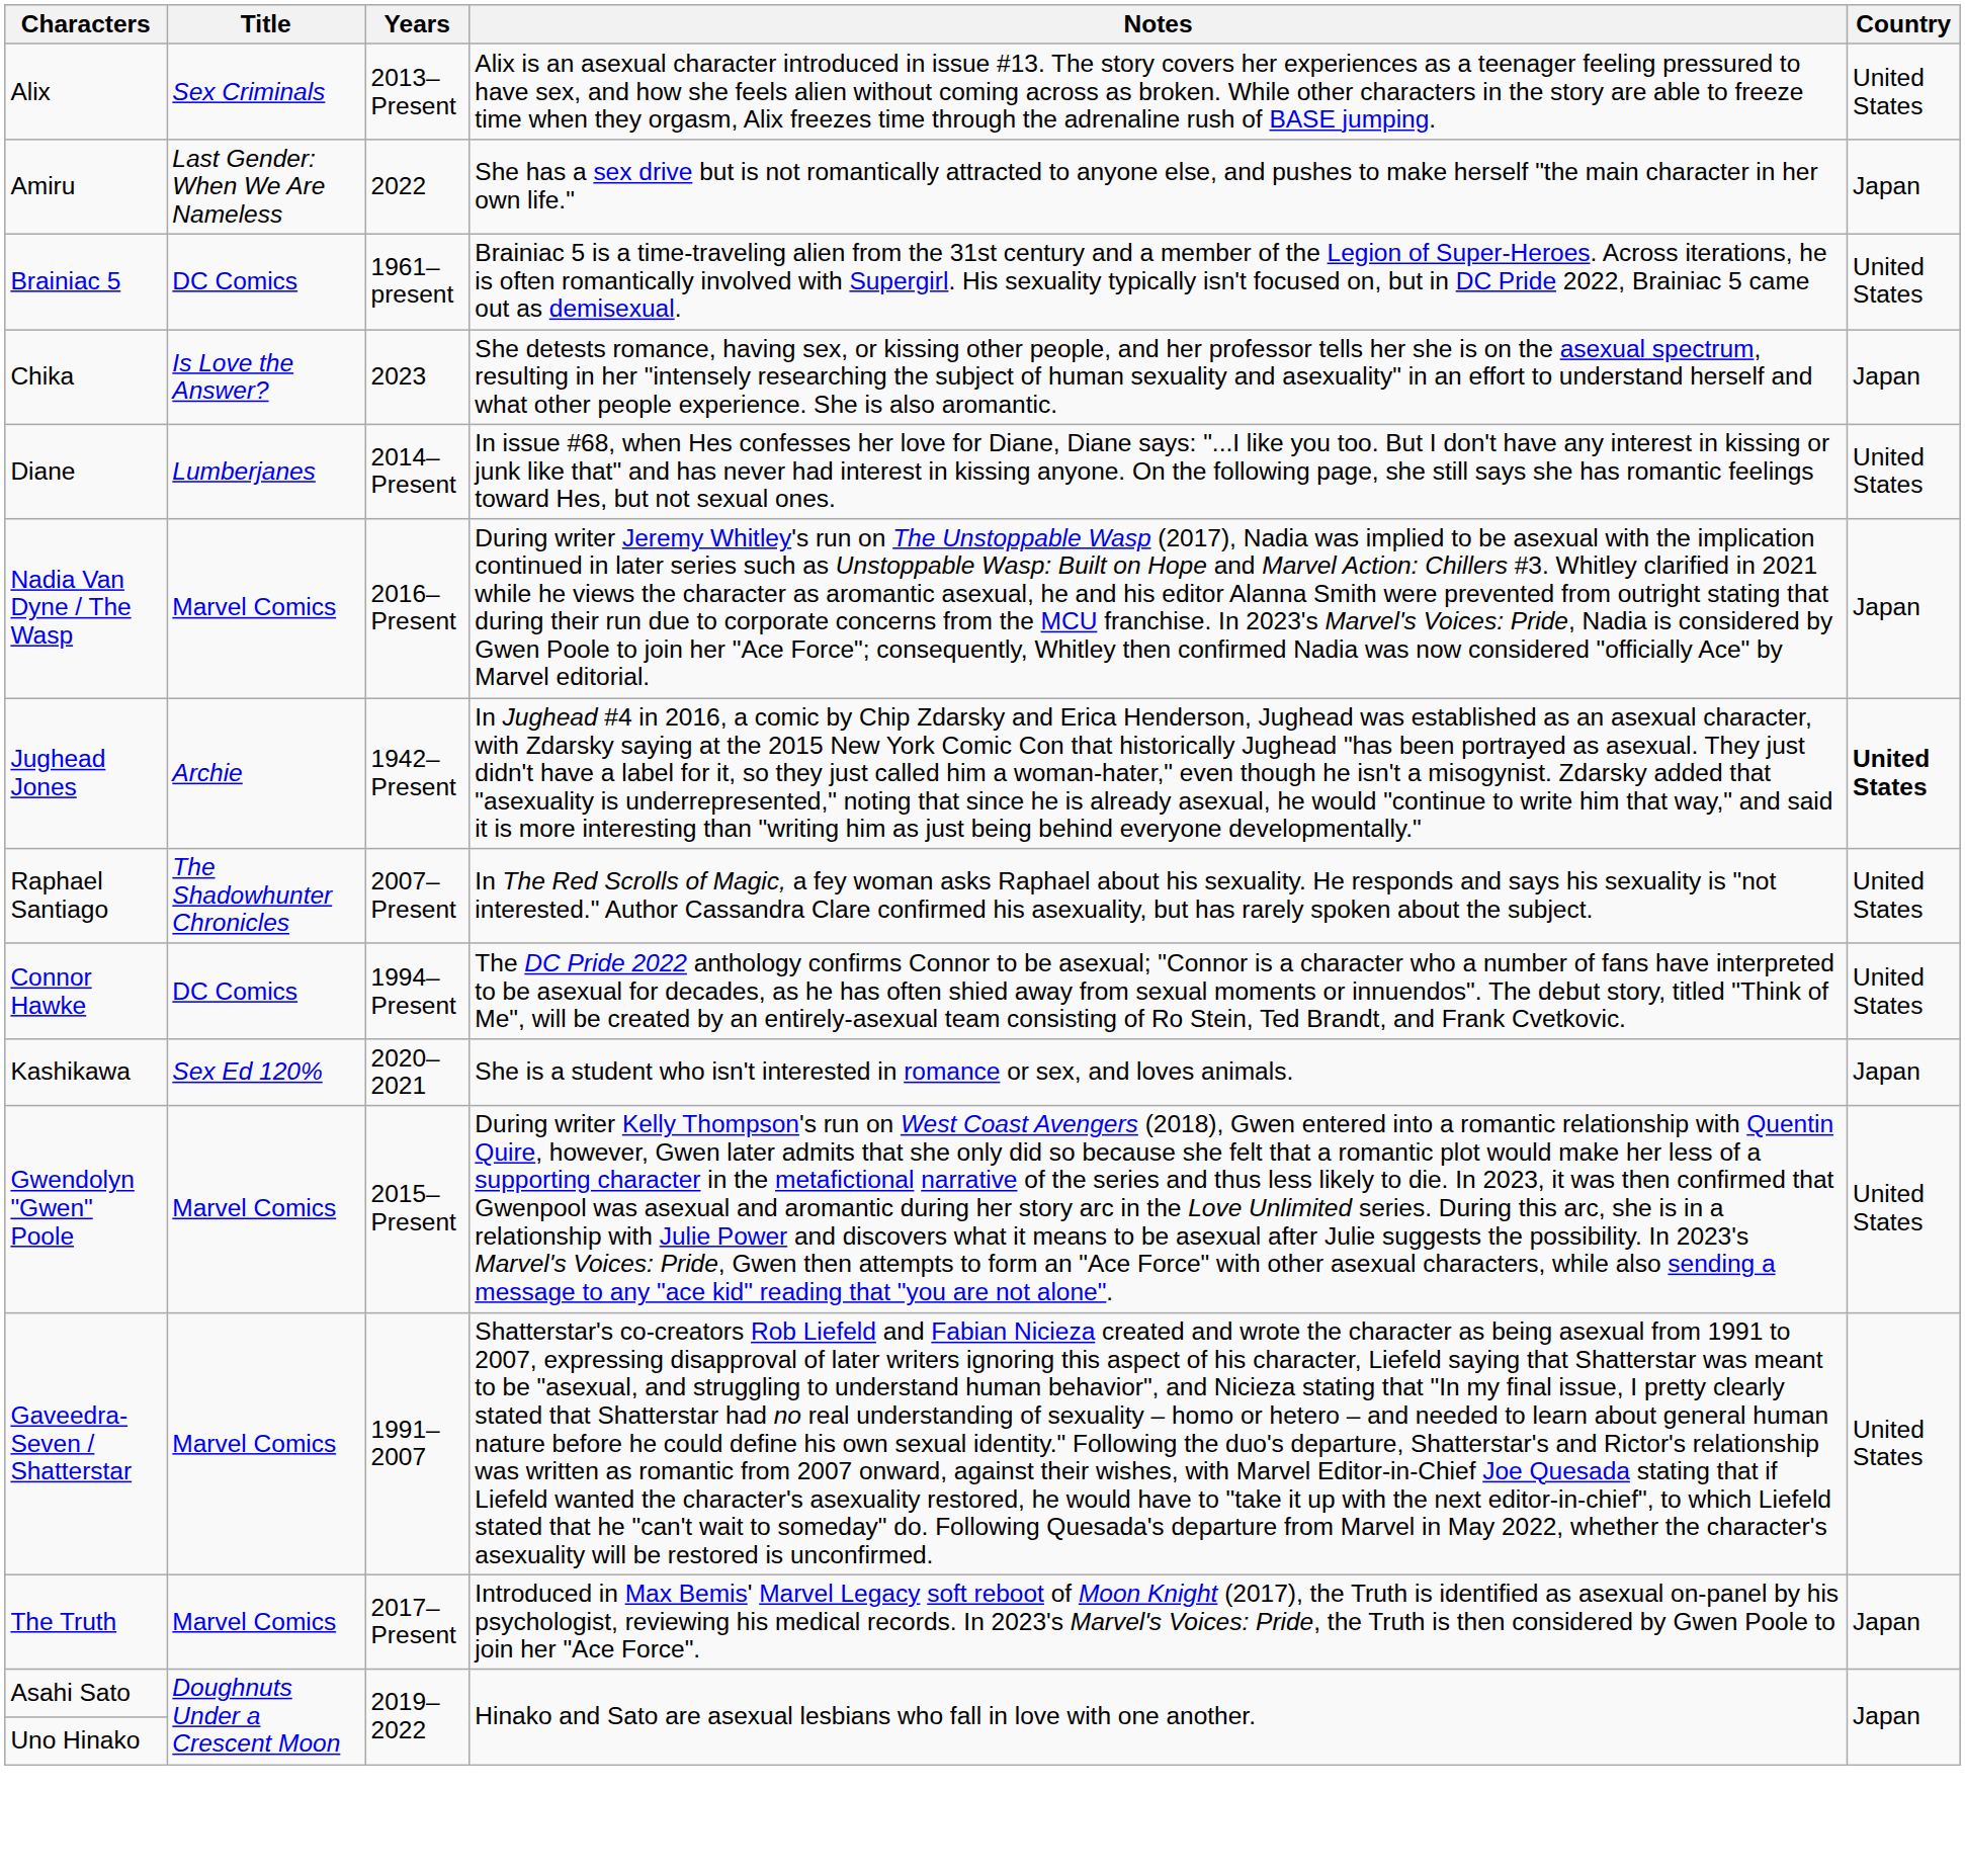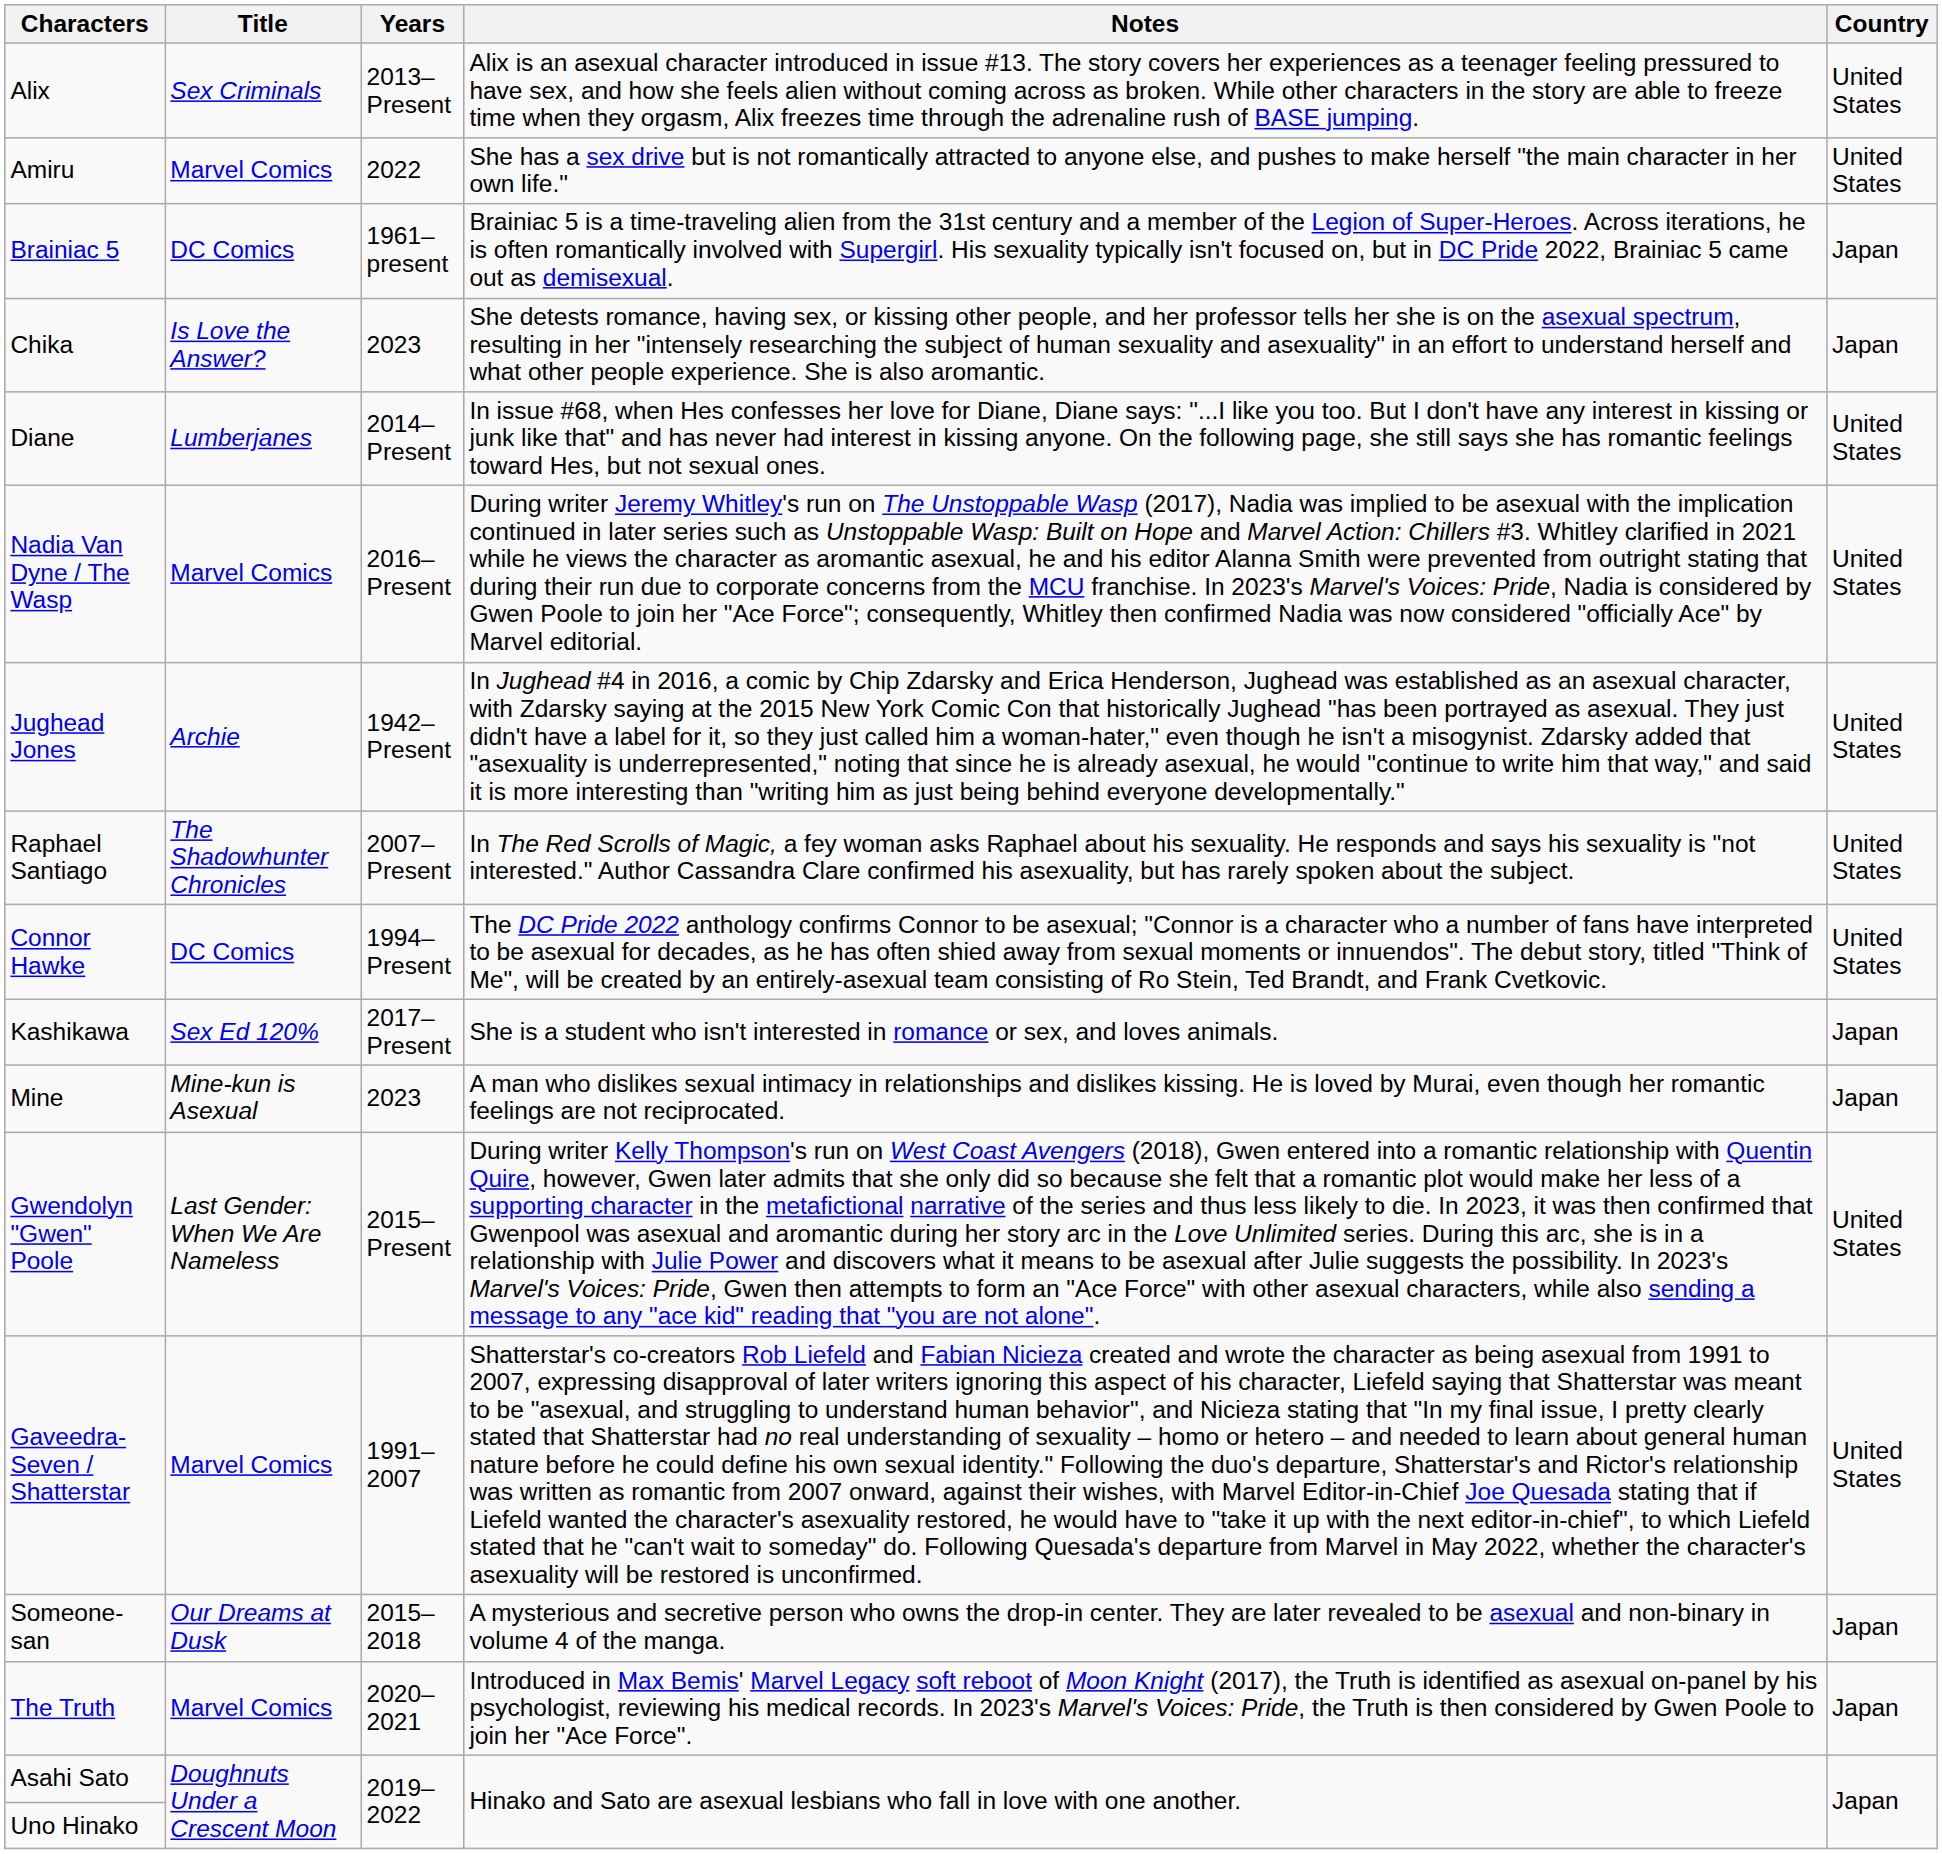Amiru | Title: Last Gender: When We Are Nameless -> Marvel Comics
Amiru | Country: Japan -> United States
Brainiac 5 | Country: United States -> Japan
Nadia Van Dyne / The Wasp | Country: Japan -> United States
Jughead Jones | Country: bold -> normal
Kashikawa | Years: 2020–2021 -> 2017–Present
+ row: Mine | Mine-kun is Asexual | 2023 | A man who dislikes sexual intimacy in relationships and dislikes kissing. He is loved by Murai, even though her romantic feelings are not reciprocated. | Japan
Gwendolyn "Gwen" Poole | Title: Marvel Comics -> Last Gender: When We Are Nameless
+ row: Someone-san | Our Dreams at Dusk | 2015–2018 | A mysterious and secretive person who owns the drop-in center. They are later revealed to be asexual and non-binary in volume 4 of the manga. | Japan
The Truth | Years: 2017–Present -> 2020–2021
